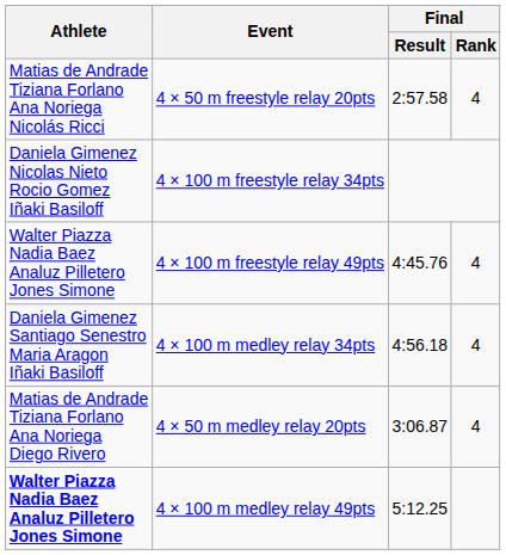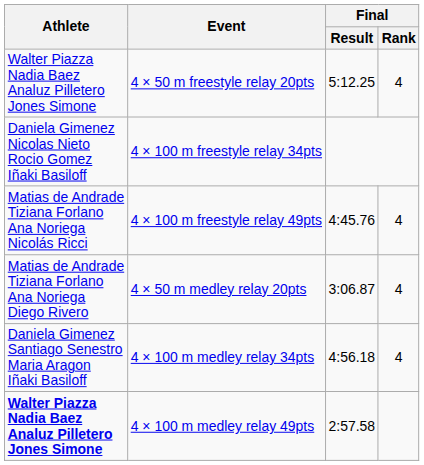4 × 50 m freestyle relay 20pts | Athlete: Matias de Andrade Tiziana Forlano Ana Noriega Nicolás Ricci -> Walter Piazza Nadia Baez Analuz Pilletero Jones Simone
4 × 50 m freestyle relay 20pts | Final / Result: 2:57.58 -> 5:12.25
4 × 100 m freestyle relay 49pts | Athlete: Walter Piazza Nadia Baez Analuz Pilletero Jones Simone -> Matias de Andrade Tiziana Forlano Ana Noriega Nicolás Ricci
rows swapped: 4 × 50 m medley relay 20pts <-> 4 × 100 m medley relay 34pts
4 × 100 m medley relay 49pts | Final / Result: 5:12.25 -> 2:57.58
